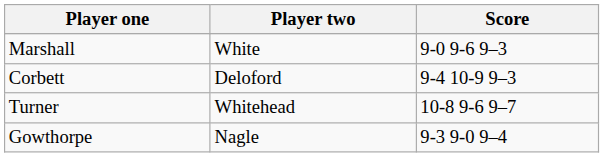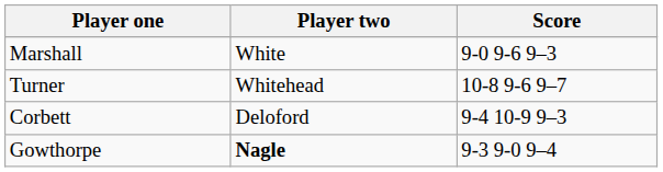rows swapped: Turner <-> Corbett
Gowthorpe | Player two: normal -> bold
